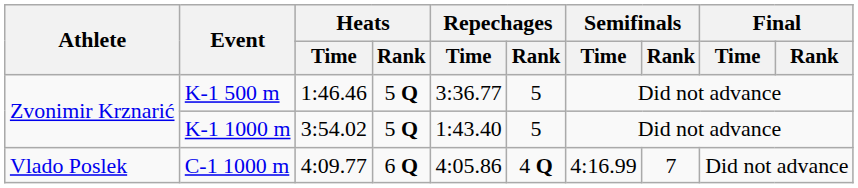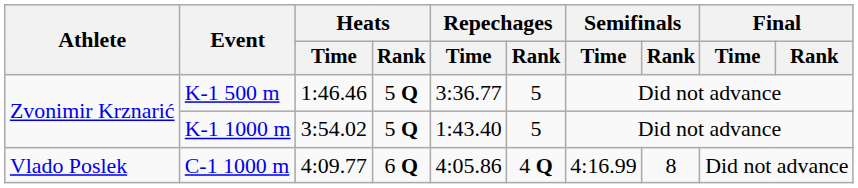C-1 1000 m | Semifinals / Rank: 7 -> 8
